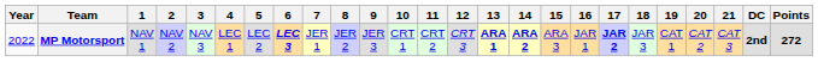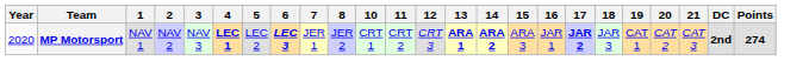- column: 9 | JER 3
MP Motorsport | Year: 2022 -> 2020
MP Motorsport | 4: normal -> bold
MP Motorsport | Points: 272 -> 274
